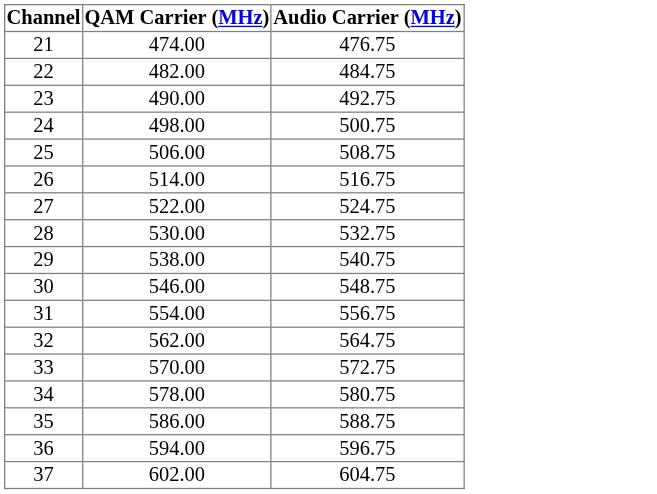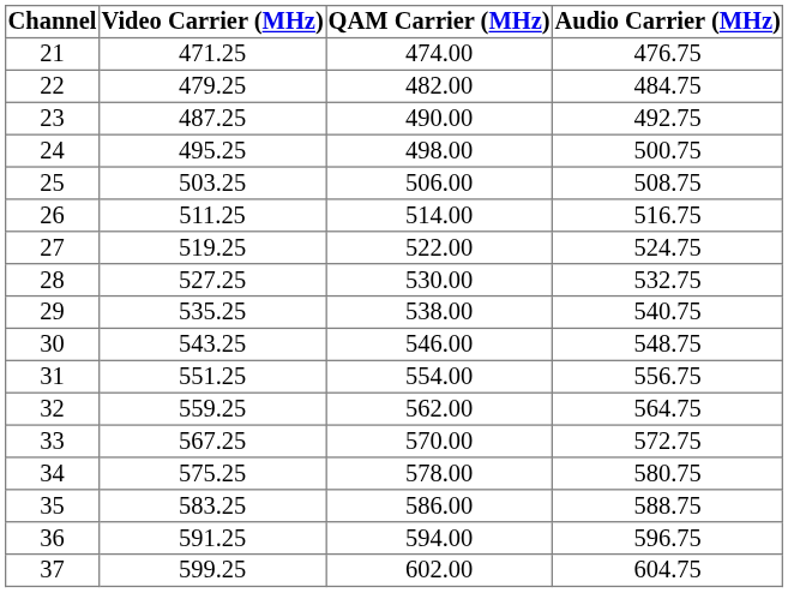+ column: Video Carrier (MHz) | 471.25 | 479.25 | 487.25 | 495.25 | 503.25 | 511.25 | 519.25 | 527.25 | 535.25 | 543.25 | 551.25 | 559.25 | 567.25 | 575.25 | 583.25 | 591.25 | 599.25
